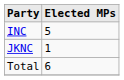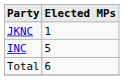rows swapped: INC <-> JKNC
